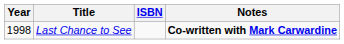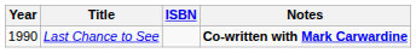Last Chance to See | Year: 1998 -> 1990
